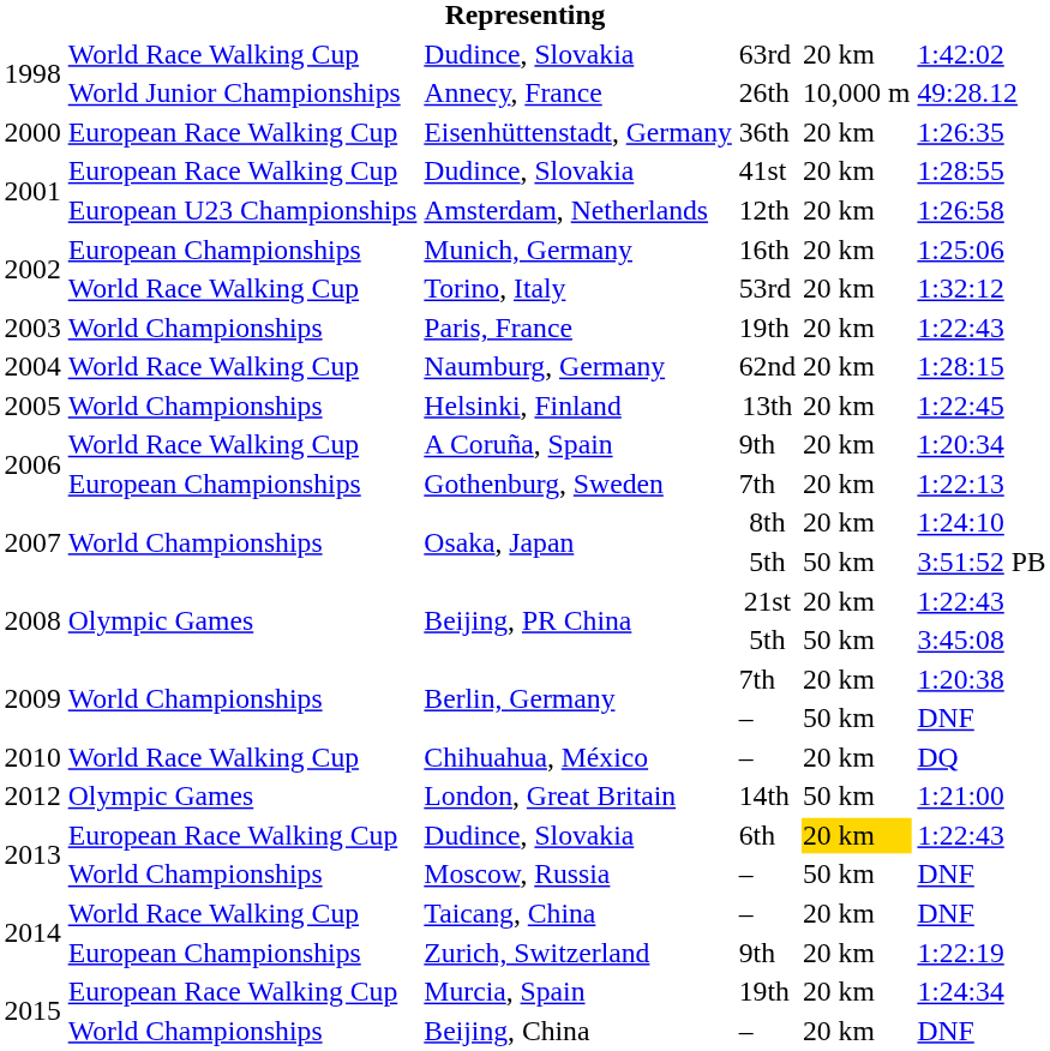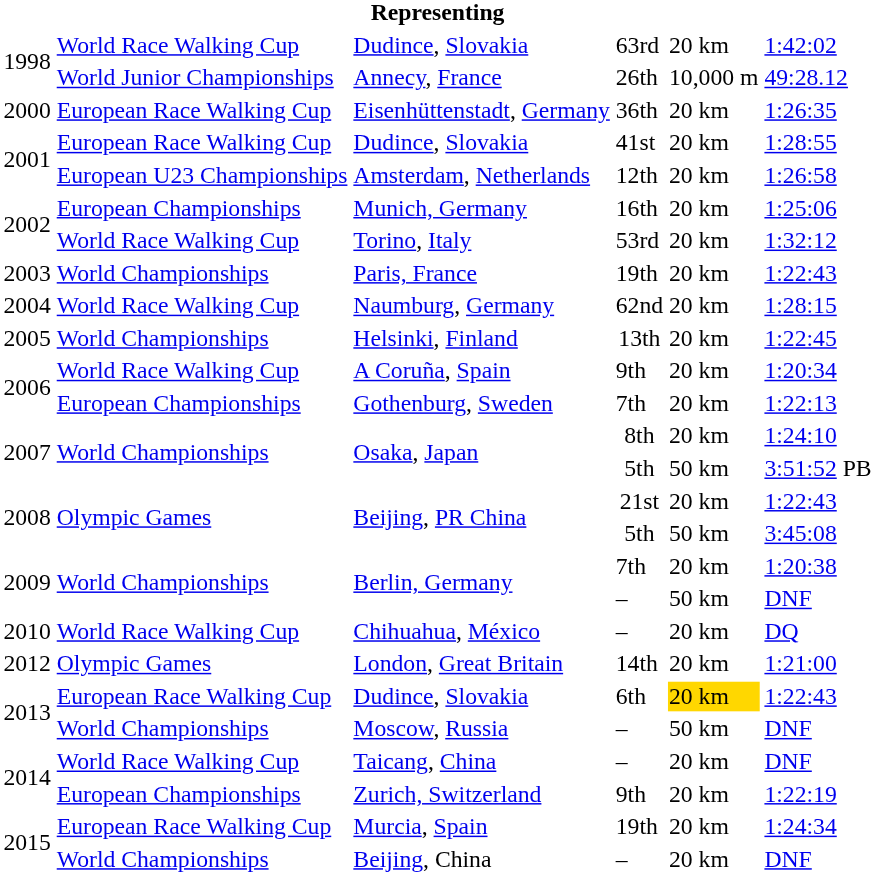London, Great Britain | column 5: 50 km -> 20 km
